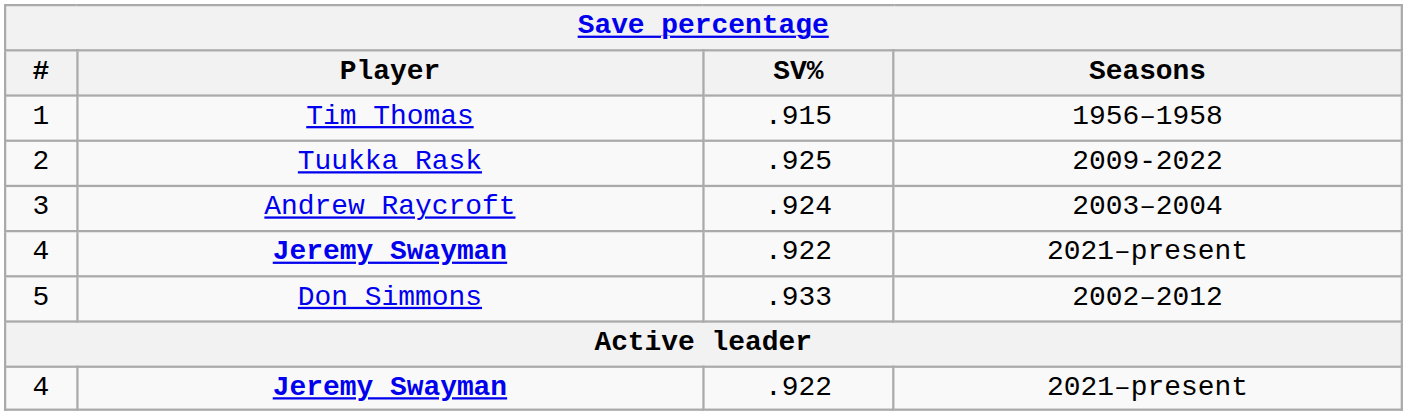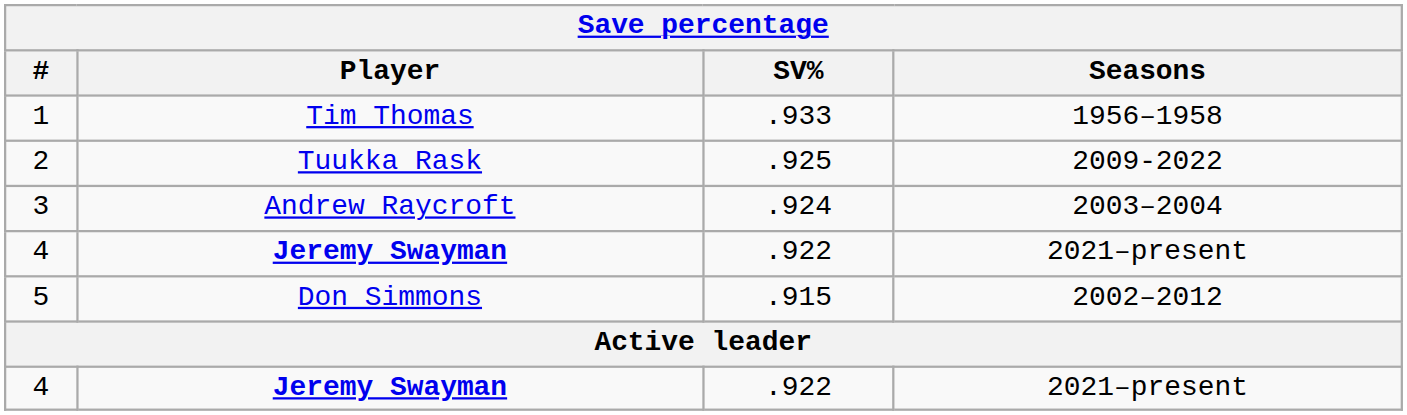1 | SV%: .915 -> .933
5 | SV%: .933 -> .915
